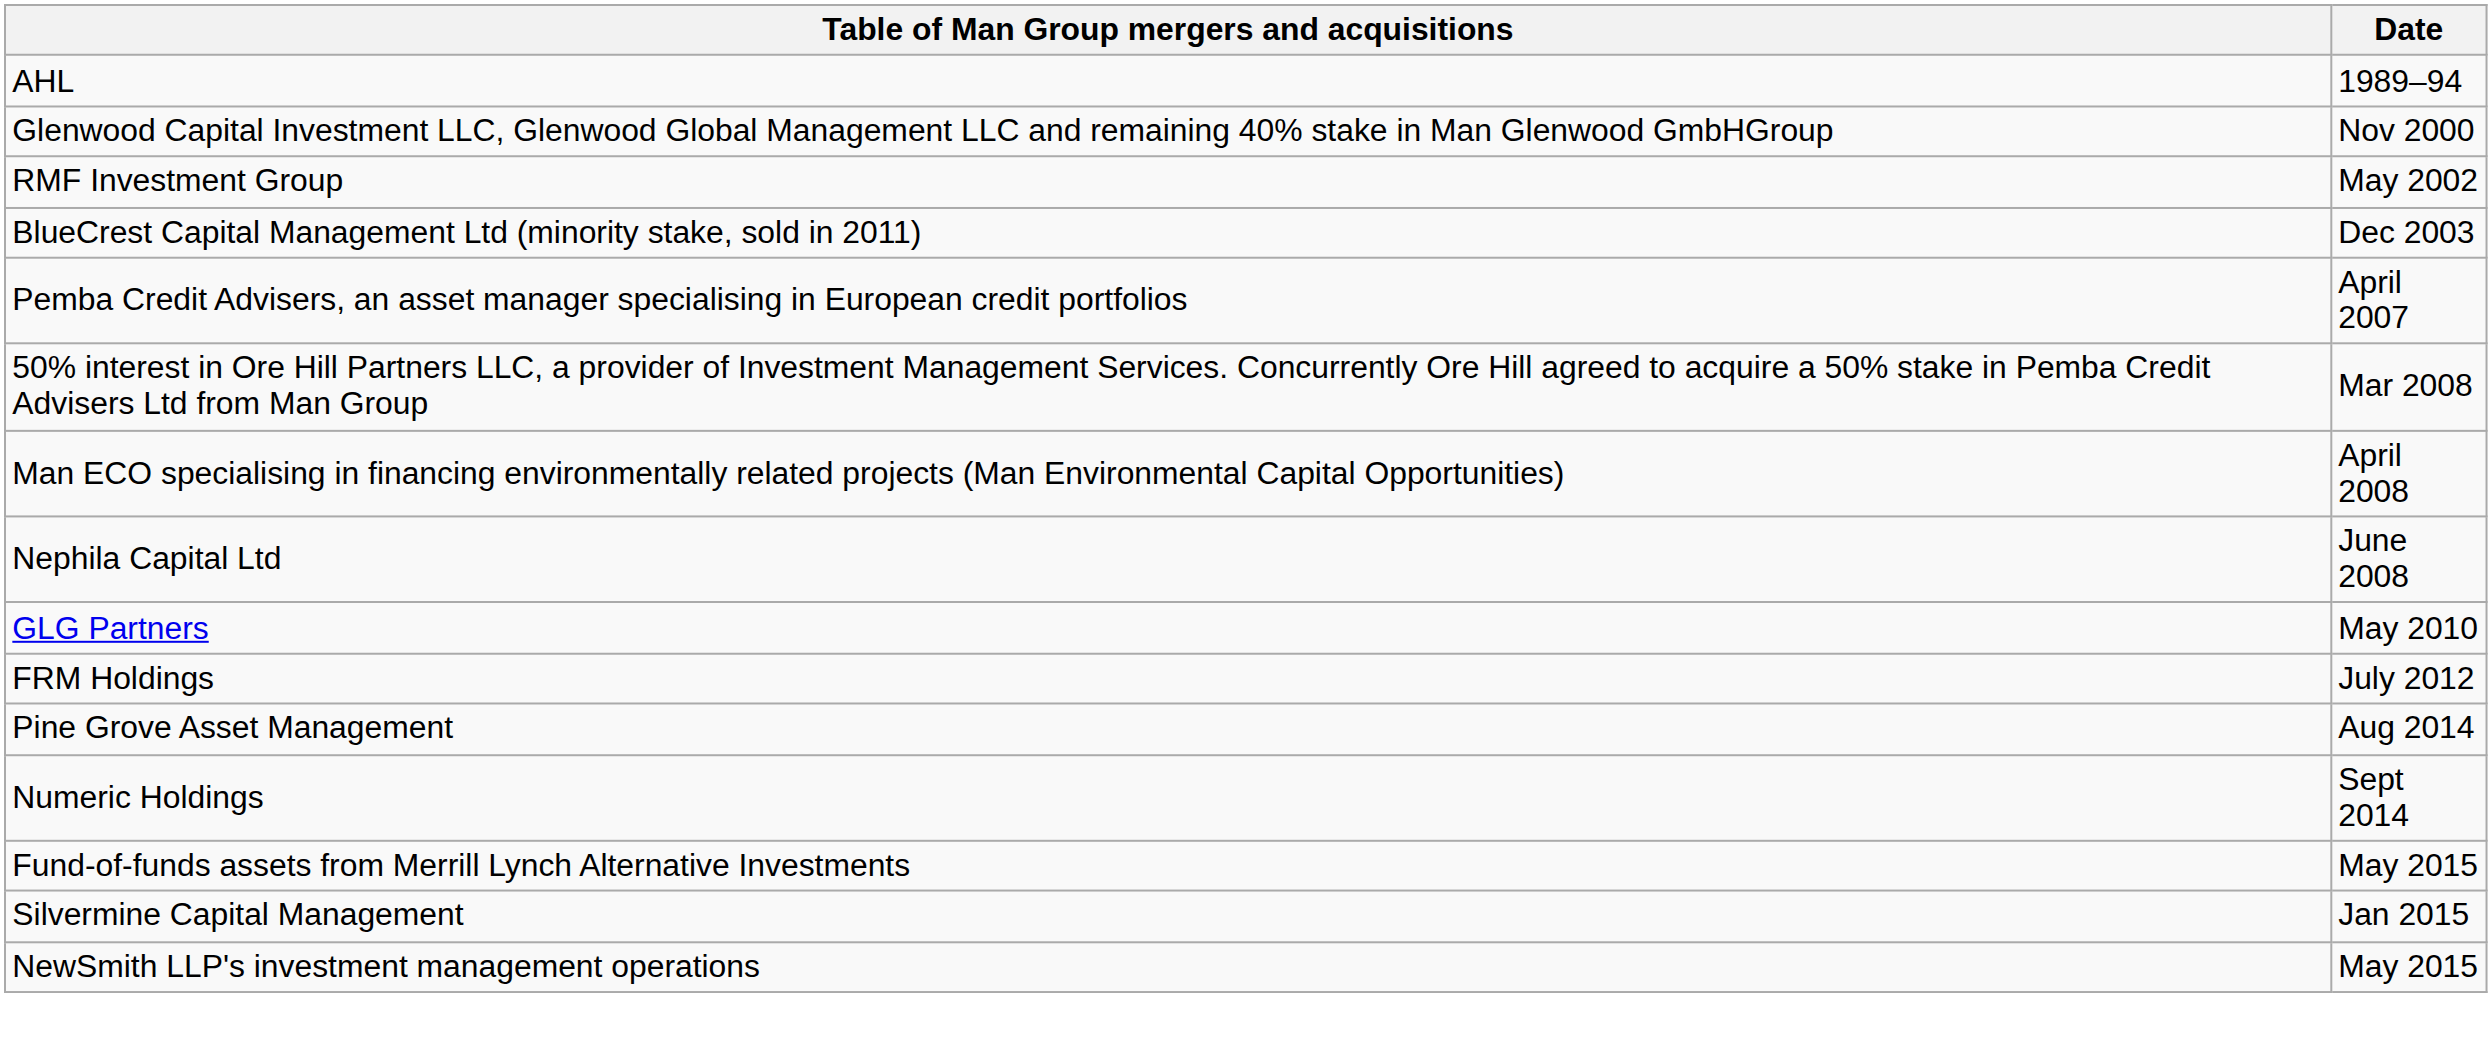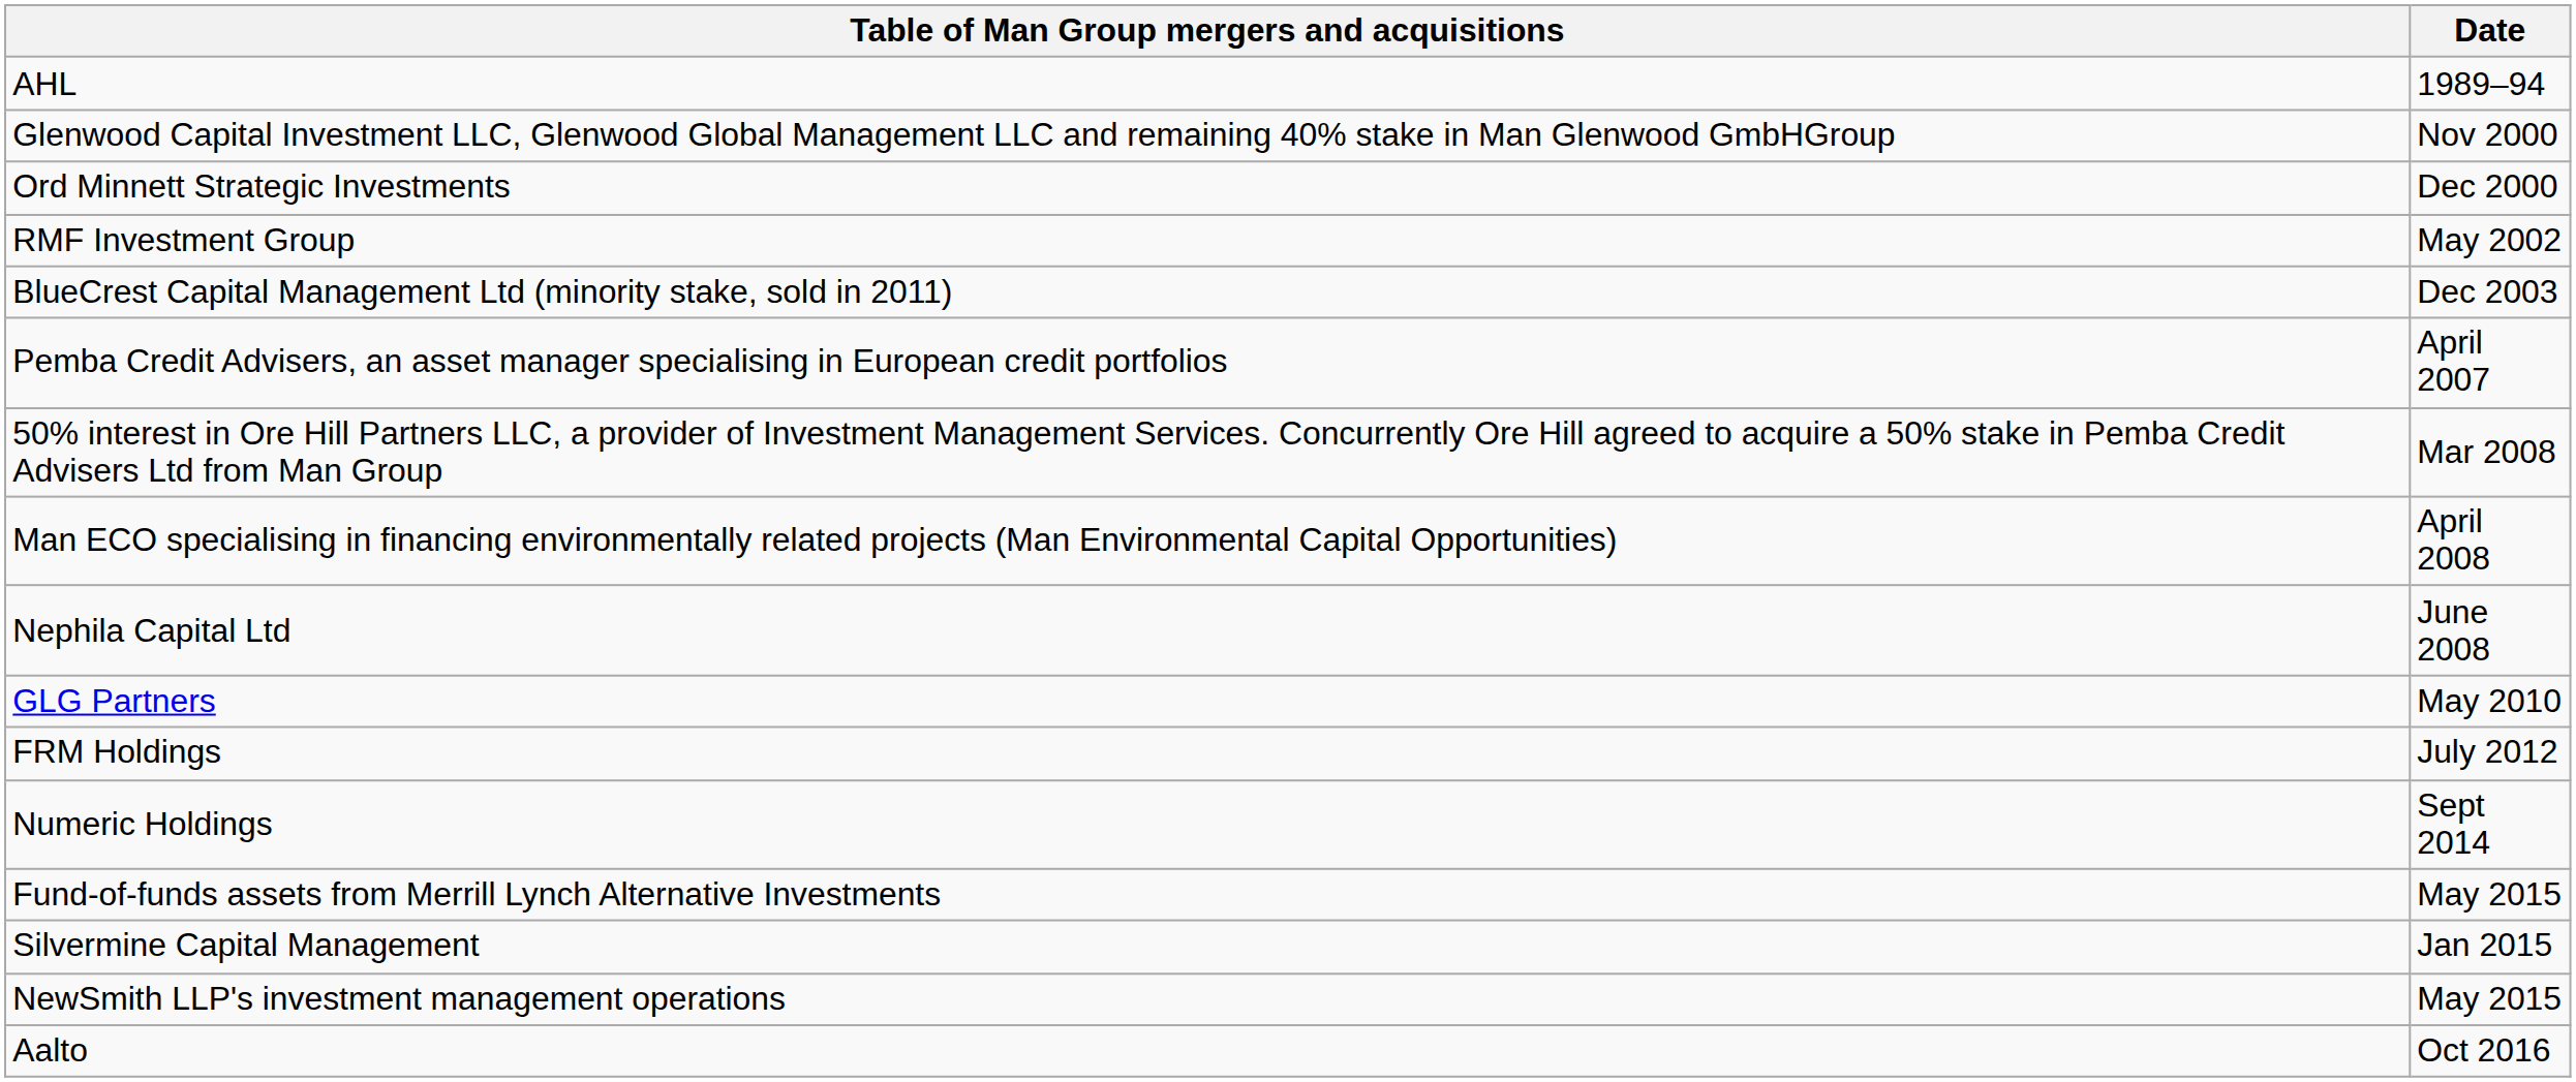+ row: Ord Minnett Strategic Investments | Dec 2000
- row: Pine Grove Asset Management | Aug 2014
+ row: Aalto | Oct 2016
